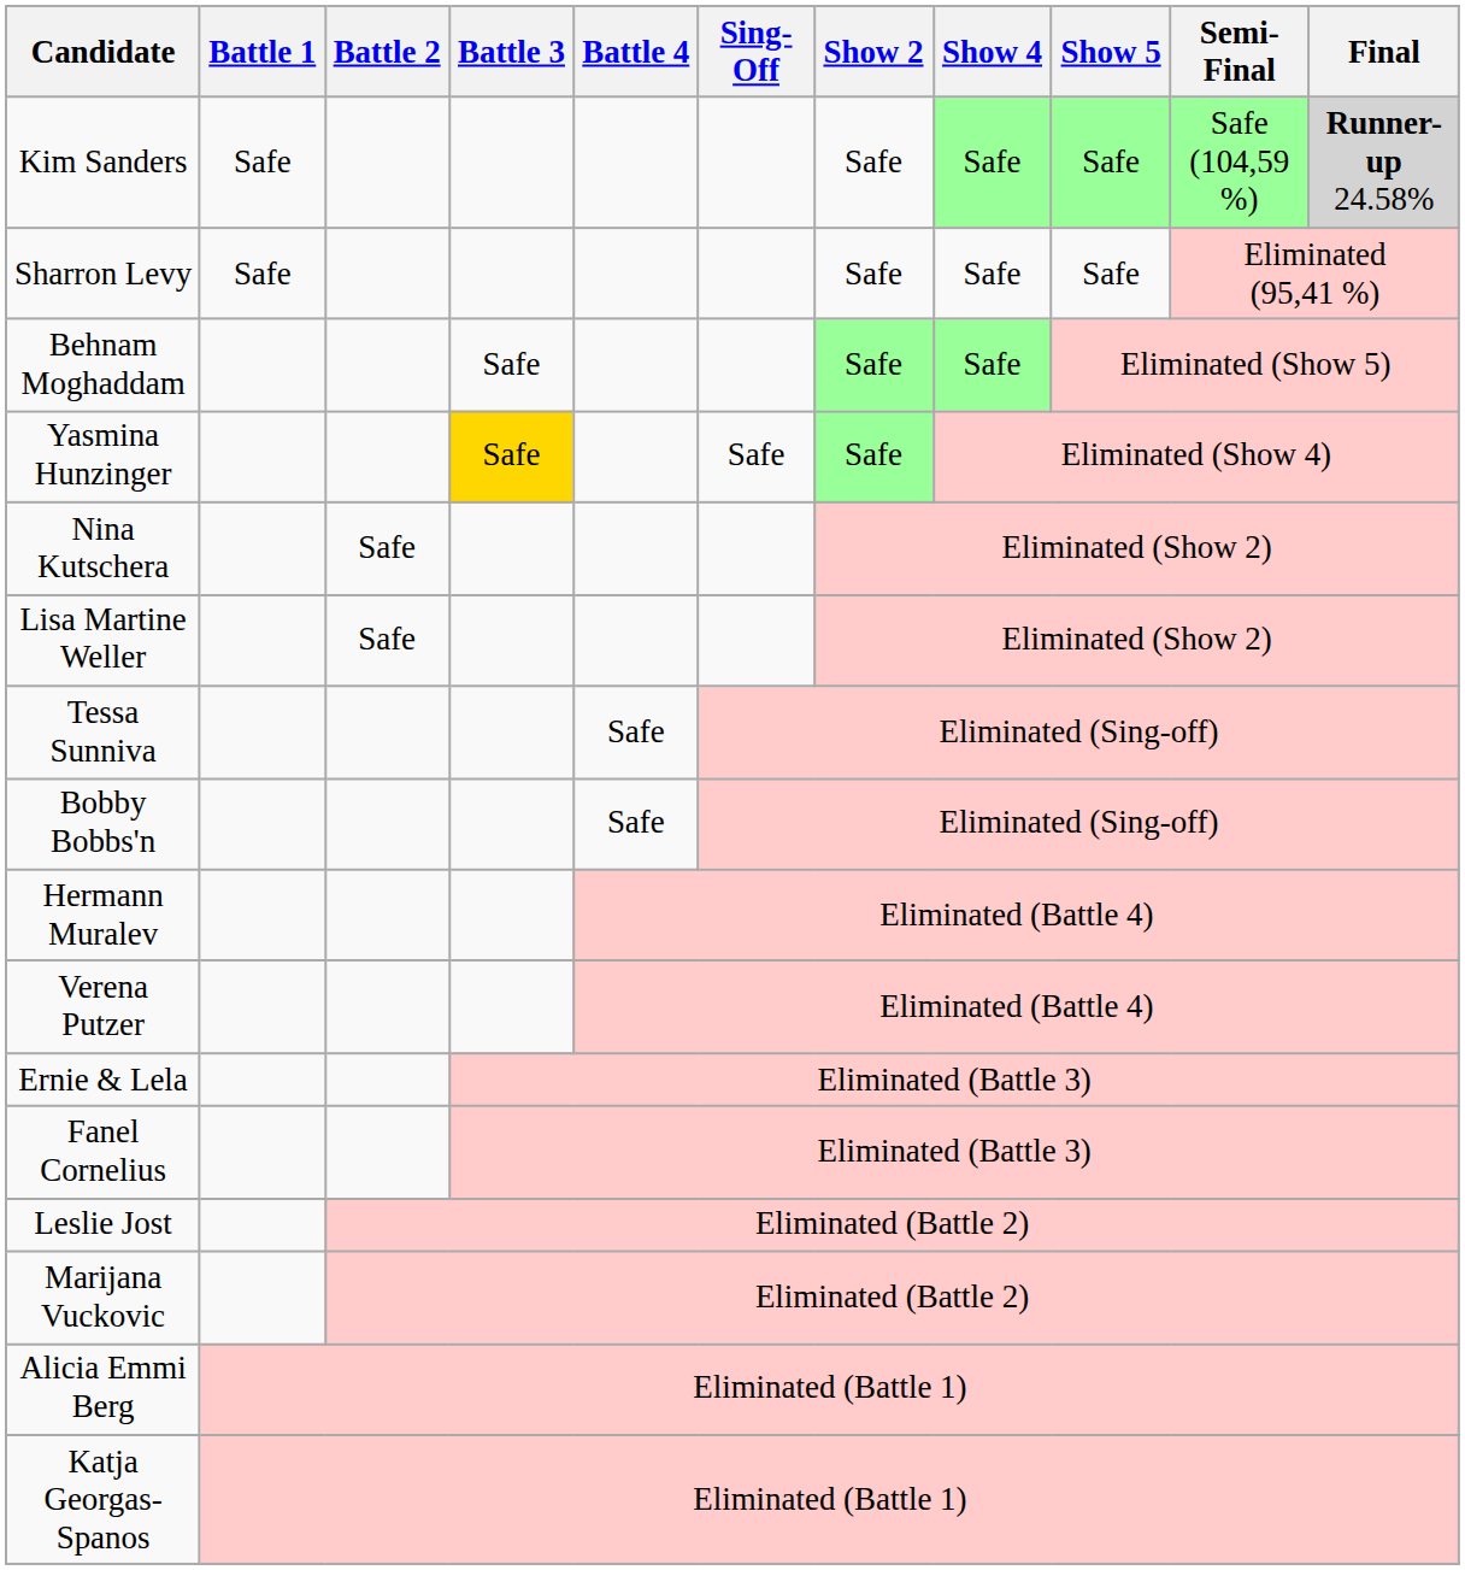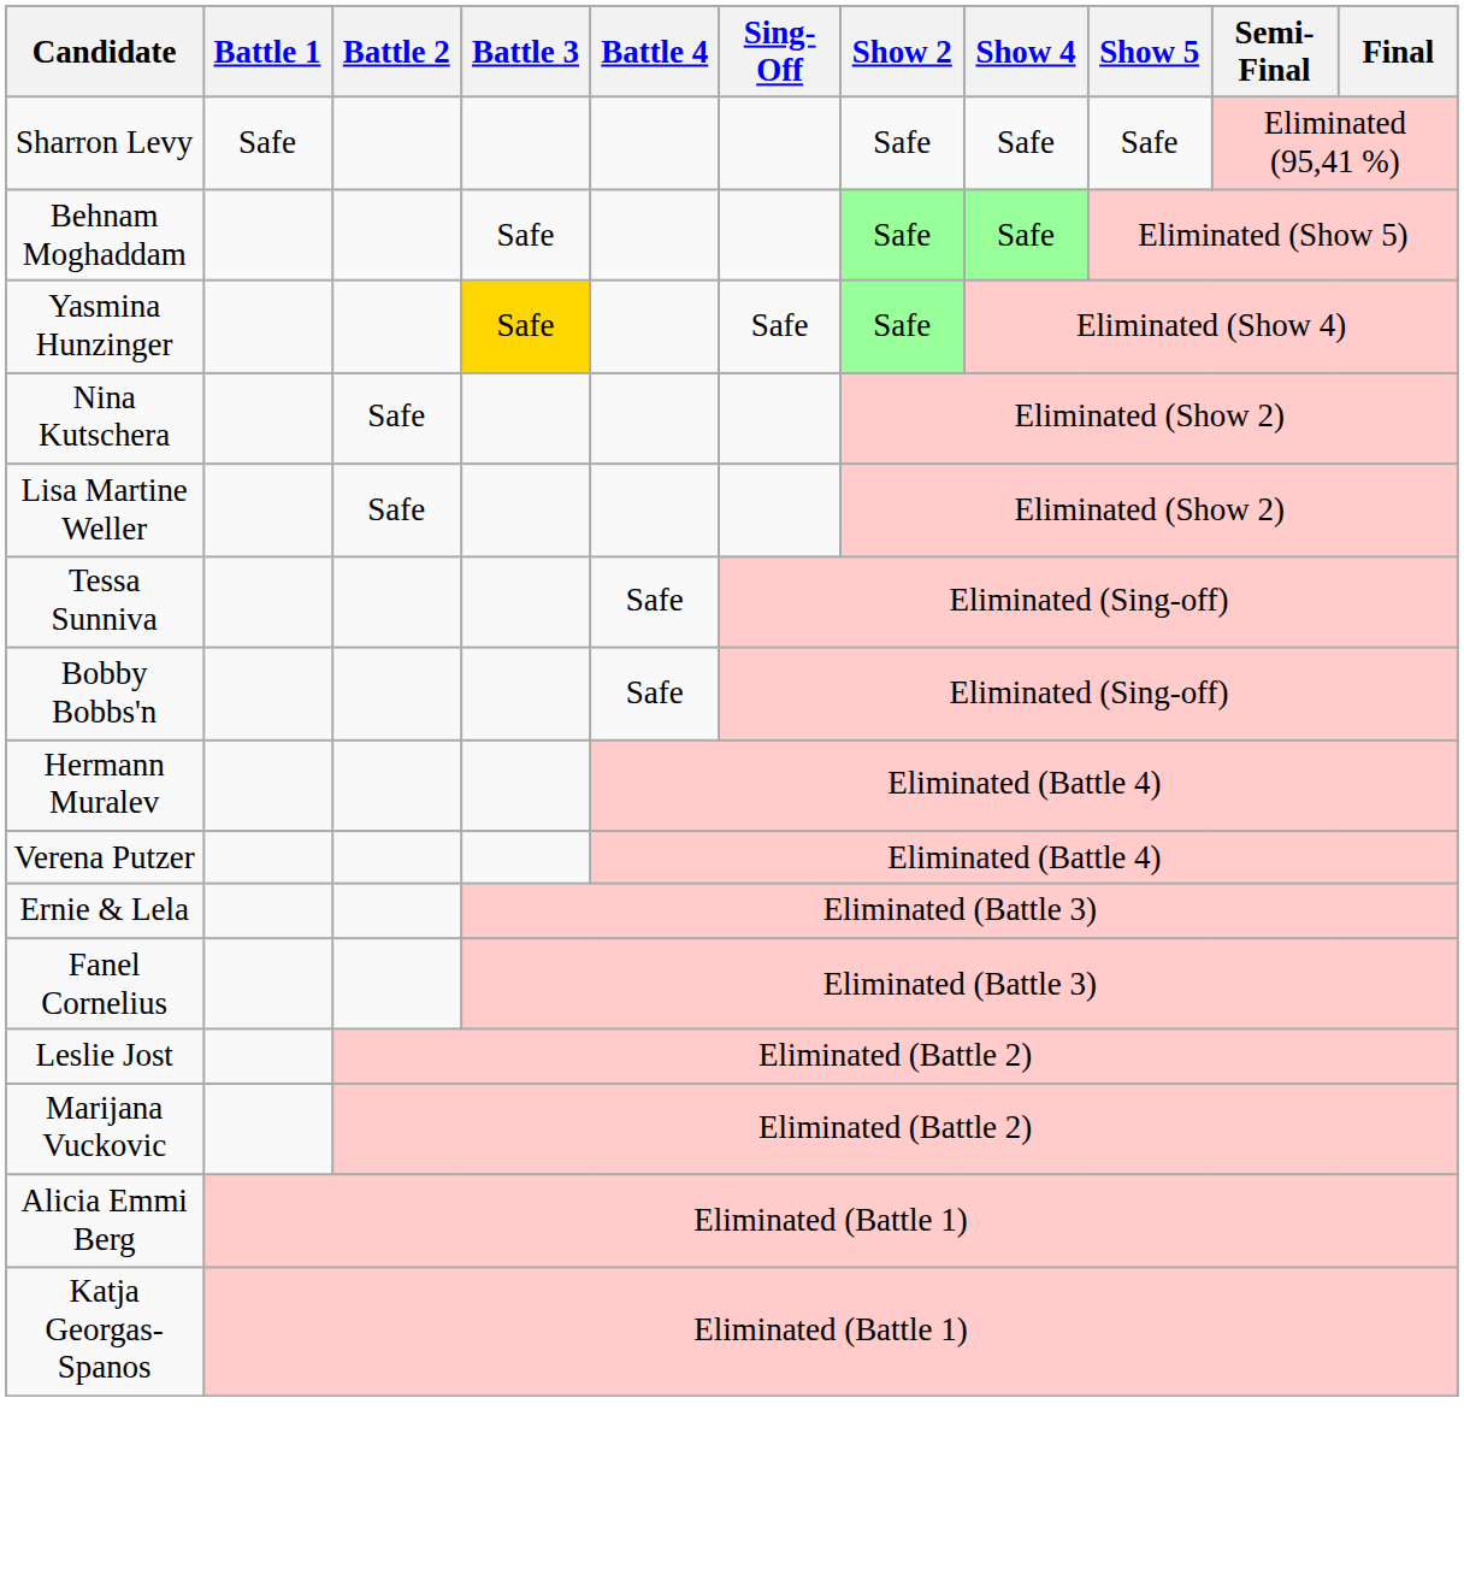- row: Kim Sanders | Safe | Safe | Safe | Safe | Safe (104,59 %) | Runner-up 24.58%
